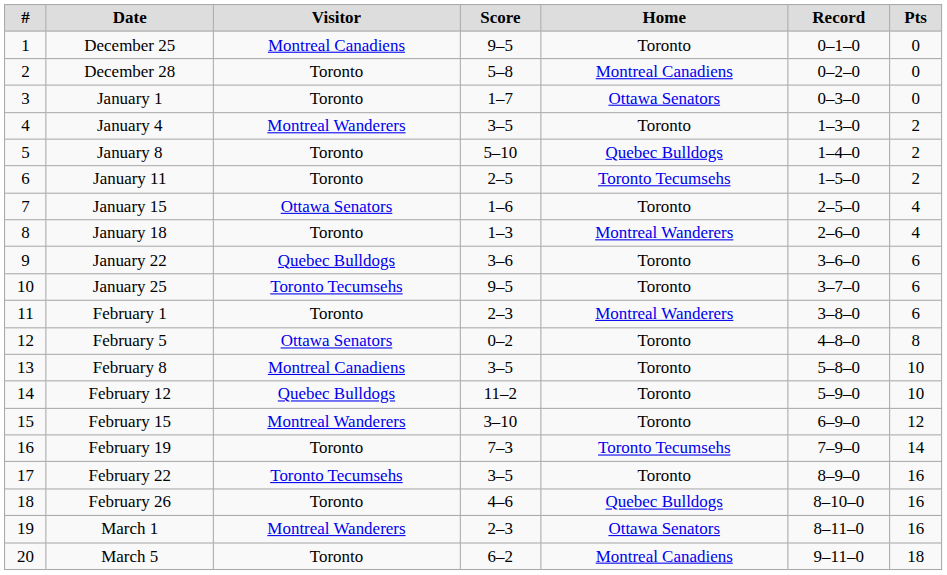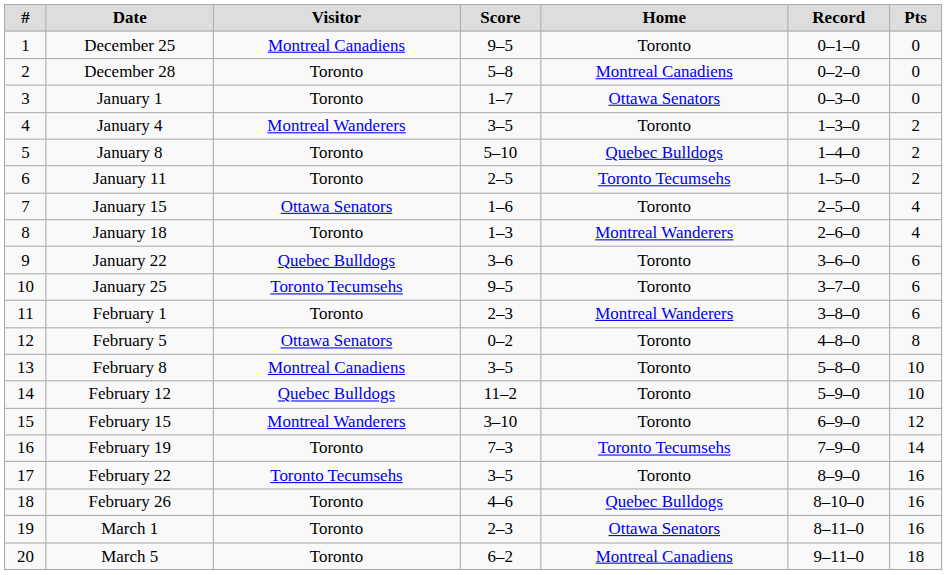March 1 | Visitor: Montreal Wanderers -> Toronto
